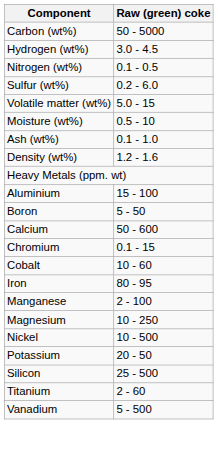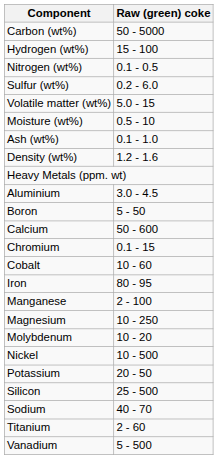Hydrogen (wt%) | Raw (green) coke: 3.0 - 4.5 -> 15 - 100
Aluminium | Raw (green) coke: 15 - 100 -> 3.0 - 4.5
+ row: Molybdenum | 10 - 20
+ row: Sodium | 40 - 70
